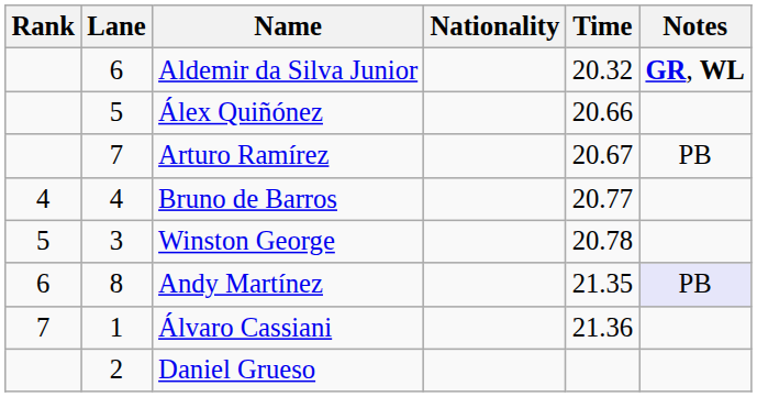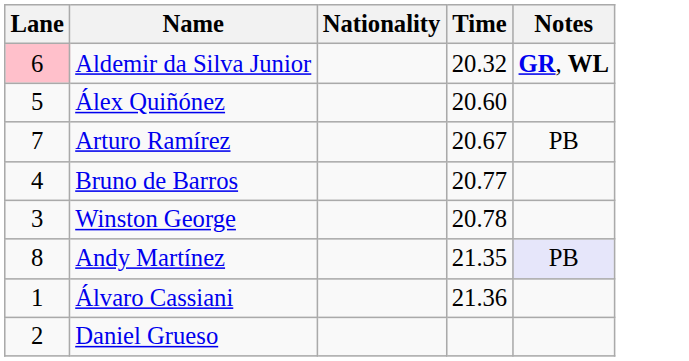- column: Rank | 4 | 5 | 6 | 7
Aldemir da Silva Junior | Lane: no background -> pink background
Álex Quiñónez | Time: 20.66 -> 20.60
